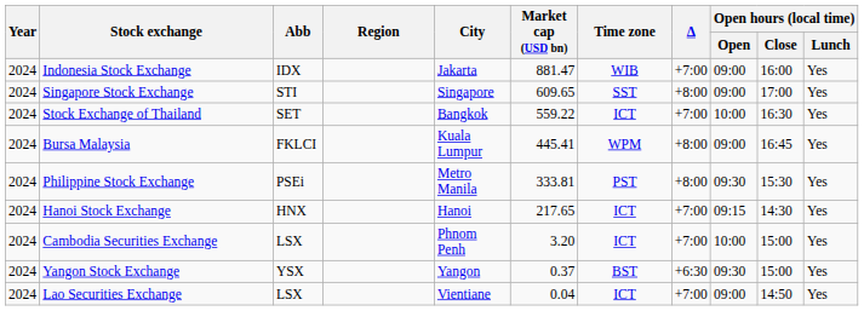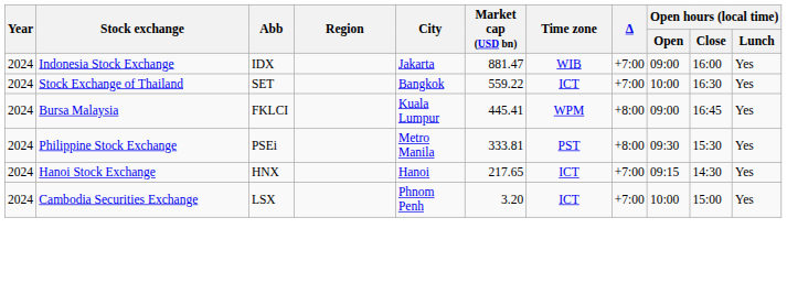- row: 2024 | Singapore Stock Exchange | STI | Singapore | 609.65 | SST | +8:00 | 09:00 | 17:00 | Yes
- row: 2024 | Yangon Stock Exchange | YSX | Yangon | 0.37 | BST | +6:30 | 09:30 | 15:00 | Yes
- row: 2024 | Lao Securities Exchange | LSX | Vientiane | 0.04 | ICT | +7:00 | 09:00 | 14:50 | Yes
